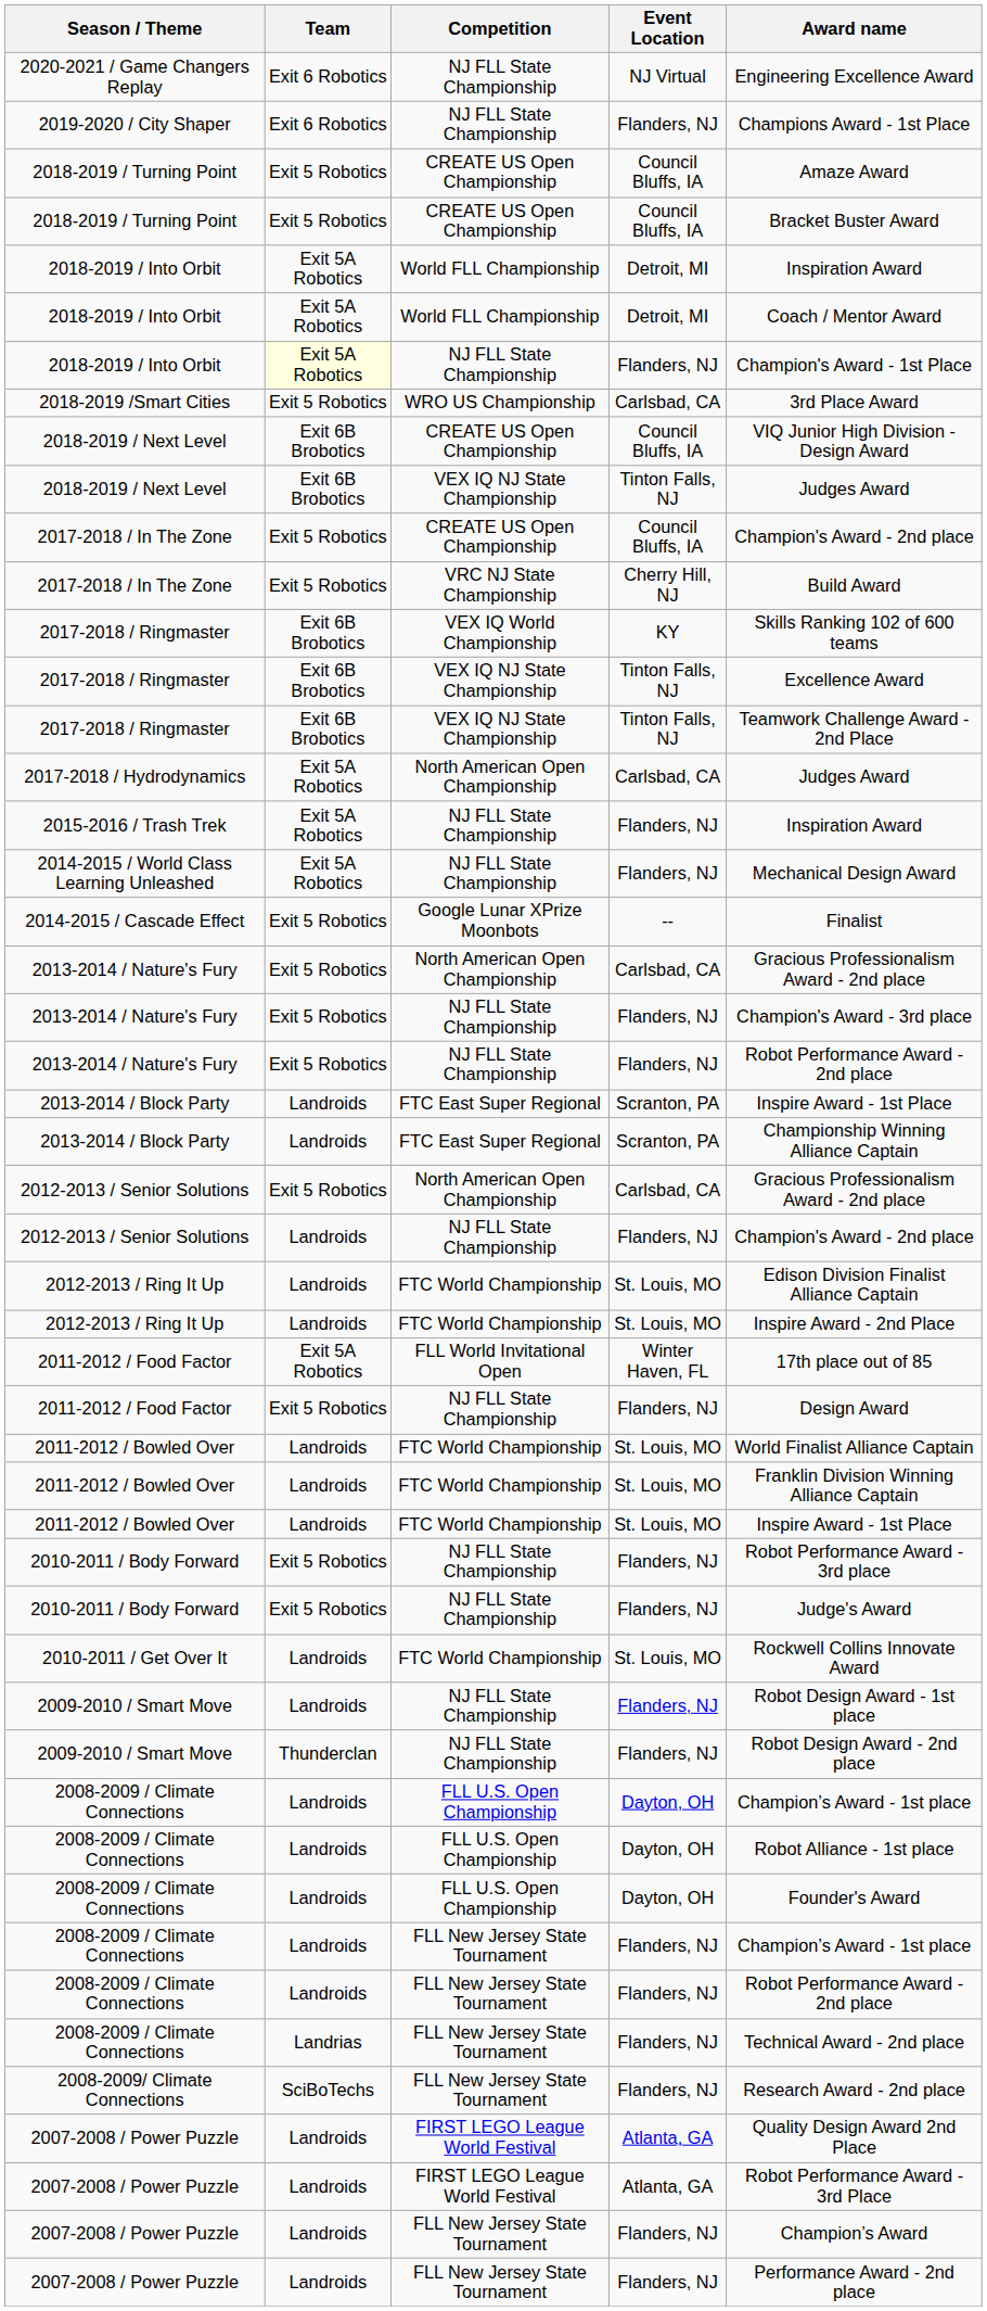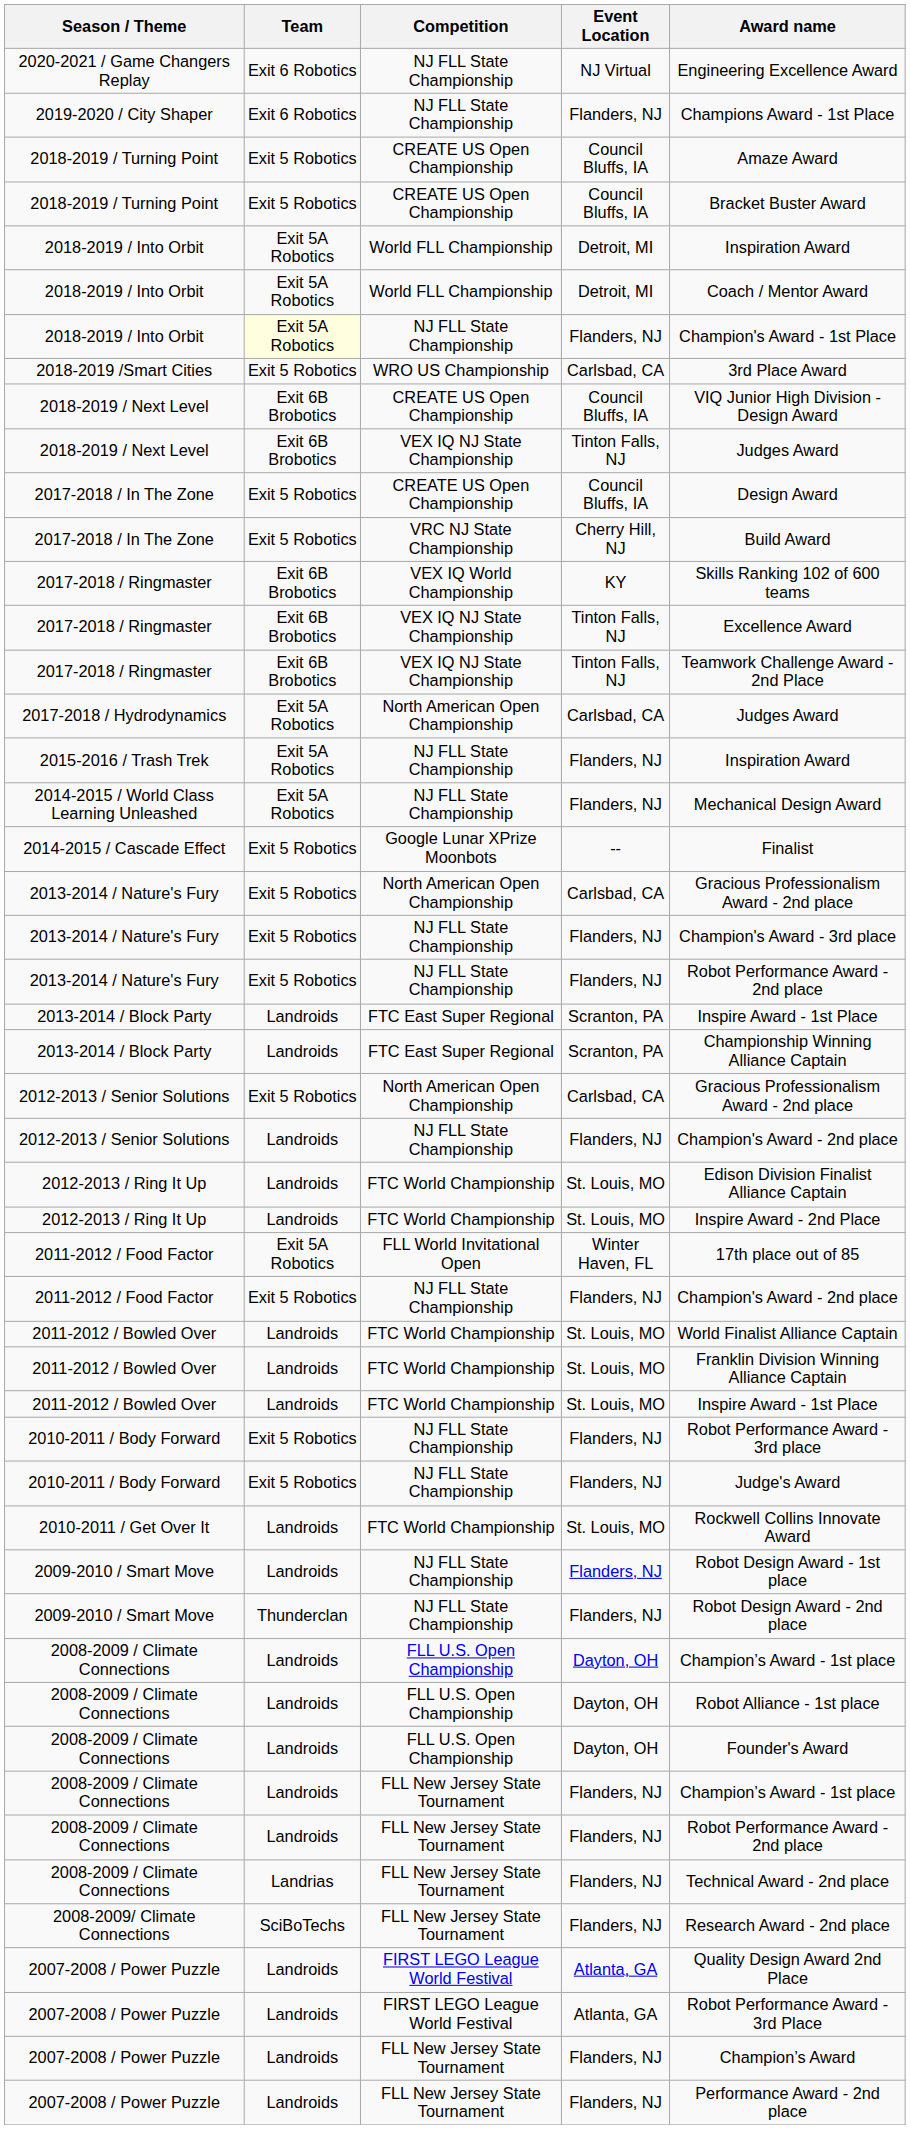2017-2018 / In The Zone / CREATE US Open Championship | Award name: Champion's Award - 2nd place -> Design Award
2011-2012 / Food Factor / NJ FLL State Championship | Award name: Design Award -> Champion's Award - 2nd place
